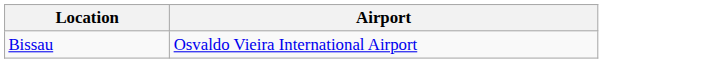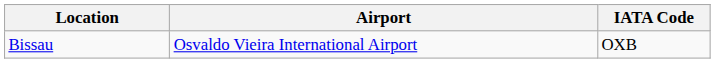+ column: IATA Code | OXB
